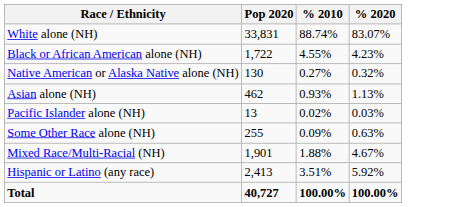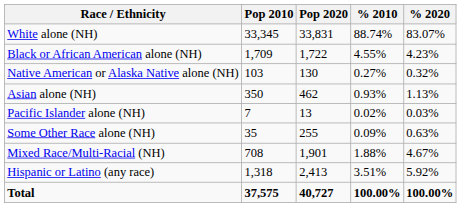+ column: Pop 2010 | 33,345 | 1,709 | 103 | 350 | 7 | 35 | 708 | 1,318 | 37,575
